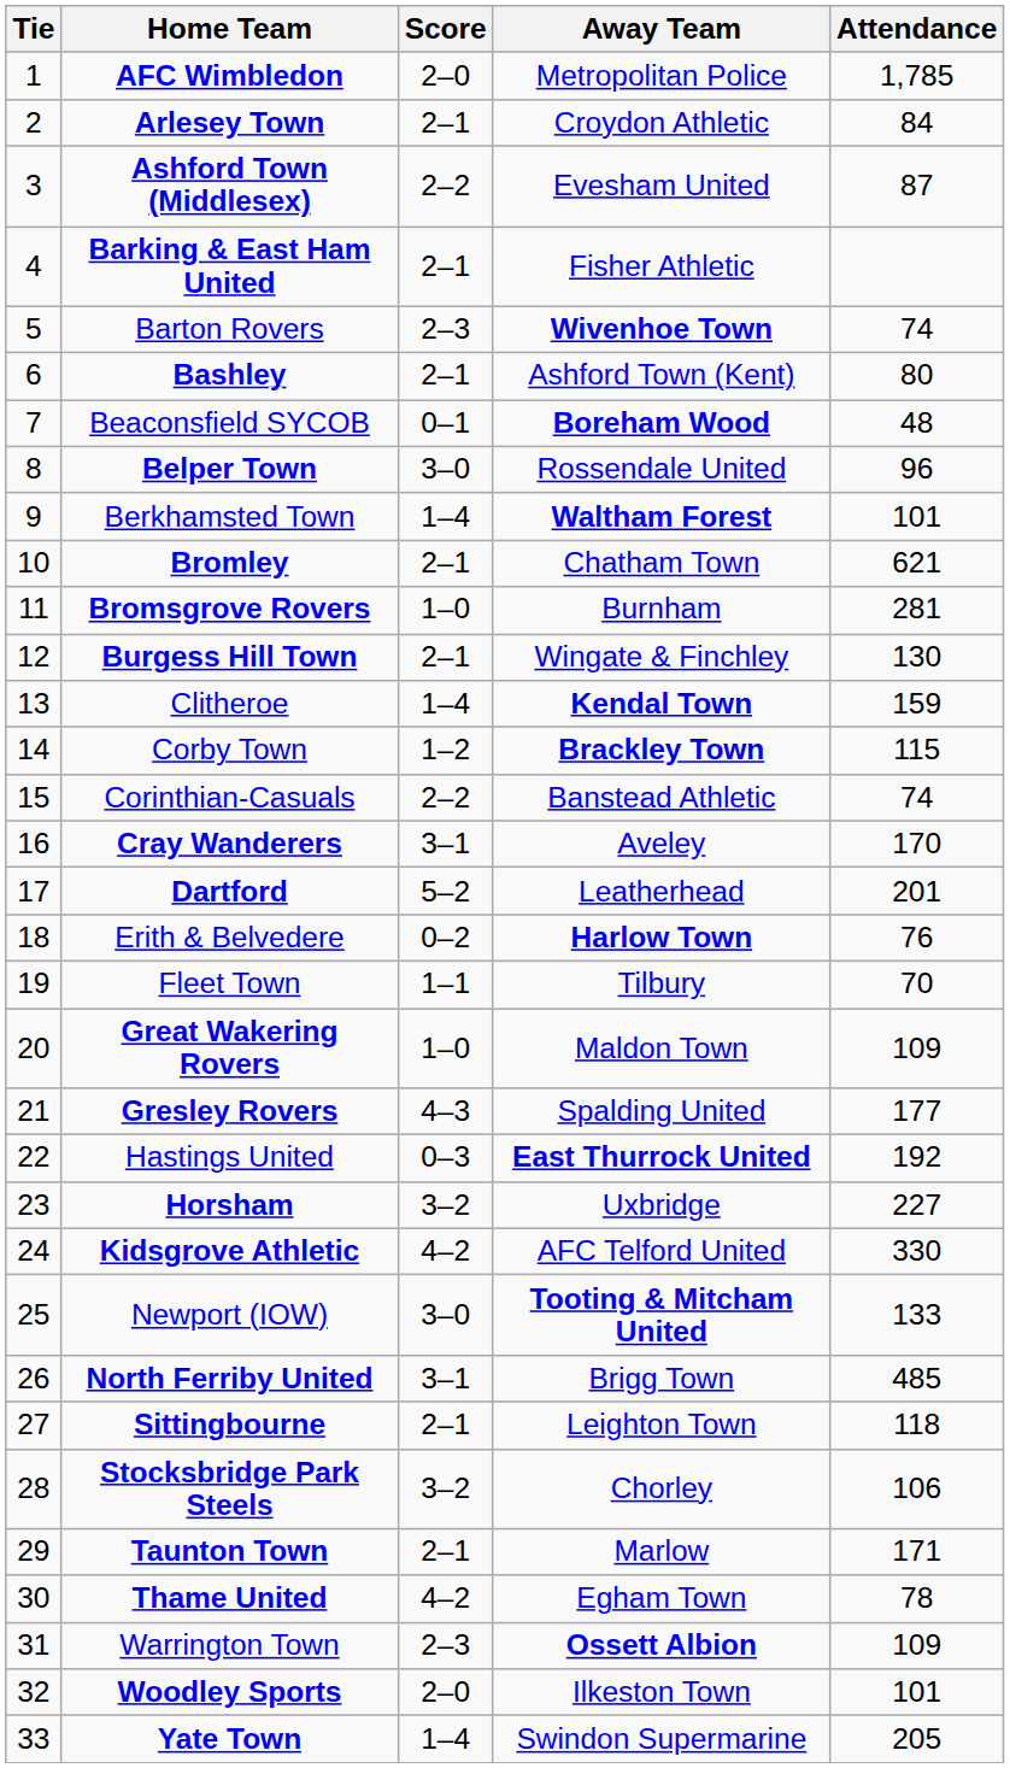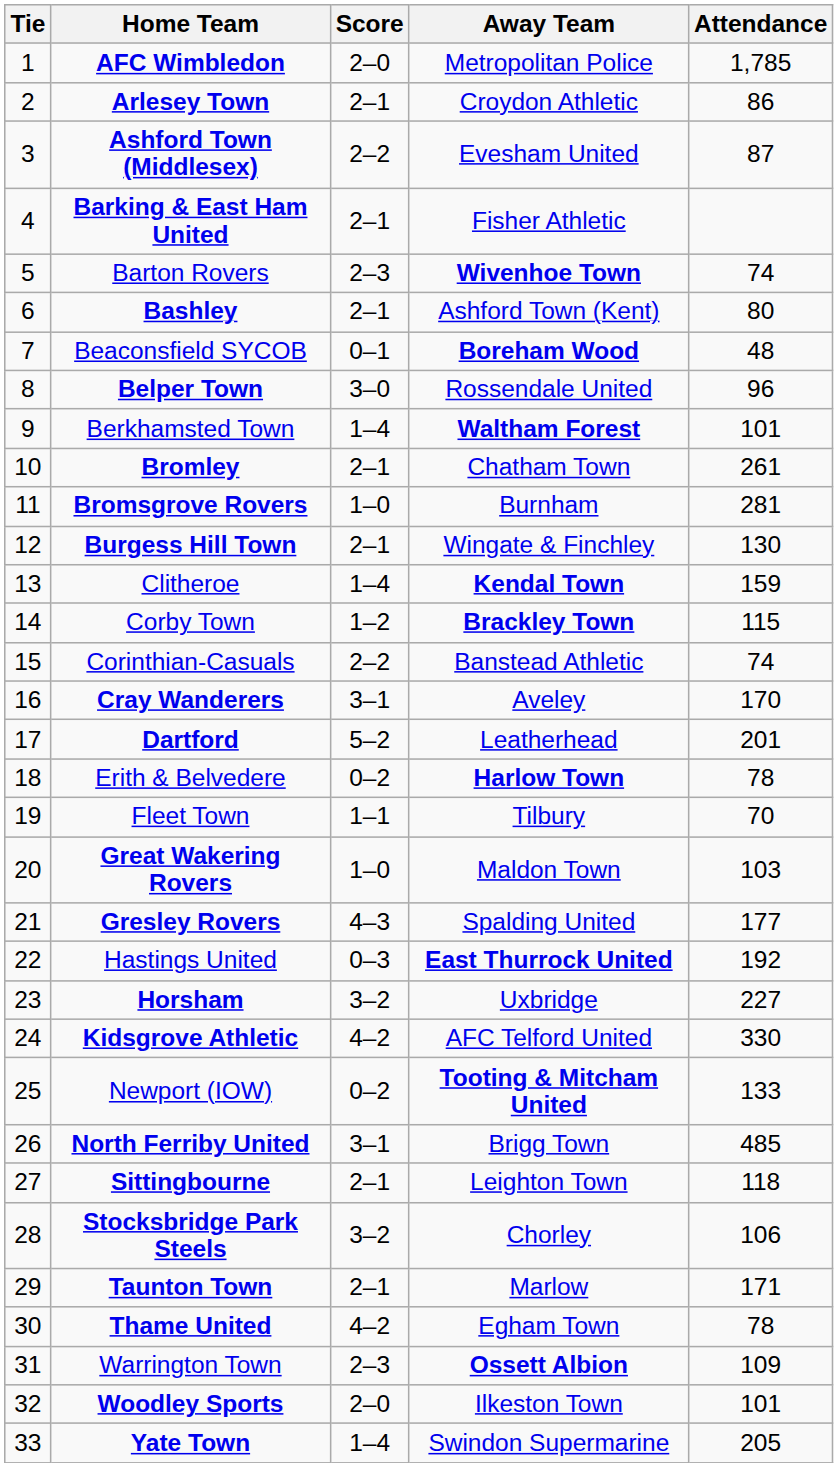Arlesey Town | Attendance: 84 -> 86
Bromley | Attendance: 621 -> 261
Erith & Belvedere | Attendance: 76 -> 78
Great Wakering Rovers | Attendance: 109 -> 103
Newport (IOW) | Score: 3–0 -> 0–2
